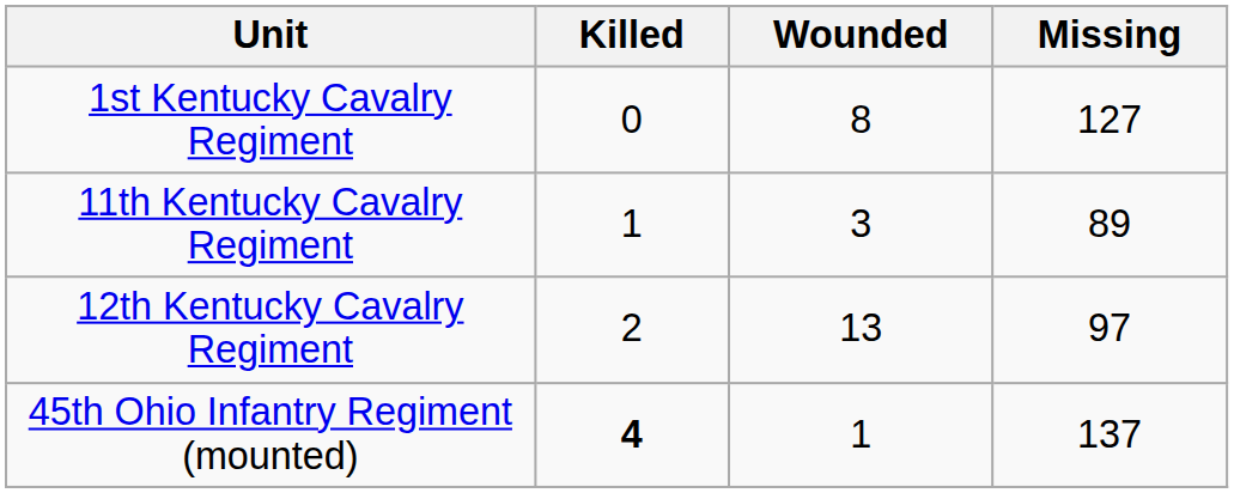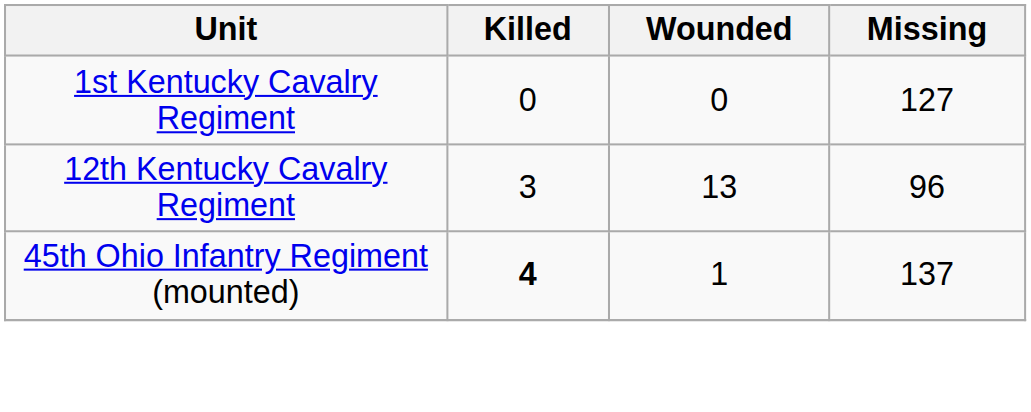1st Kentucky Cavalry Regiment | Wounded: 8 -> 0
- row: 11th Kentucky Cavalry Regiment | 1 | 3 | 89
12th Kentucky Cavalry Regiment | Killed: 2 -> 3
12th Kentucky Cavalry Regiment | Missing: 97 -> 96
